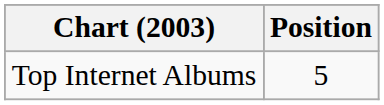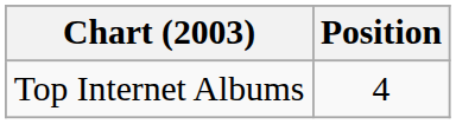Top Internet Albums | Position: 5 -> 4
